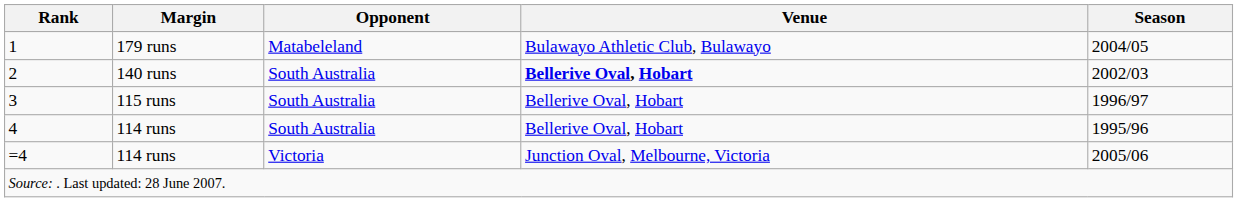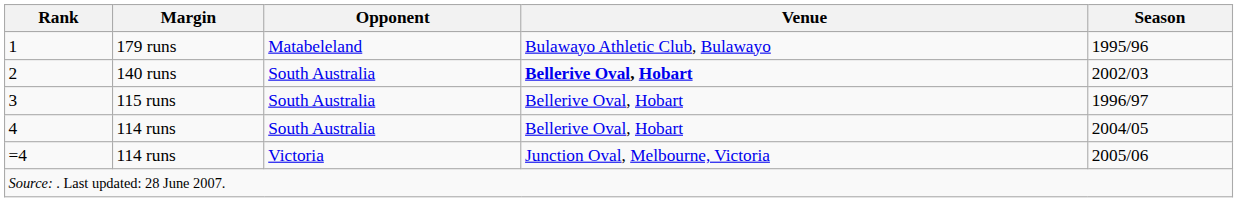1 | Season: 2004/05 -> 1995/96
4 | Season: 1995/96 -> 2004/05
